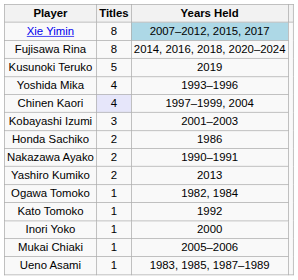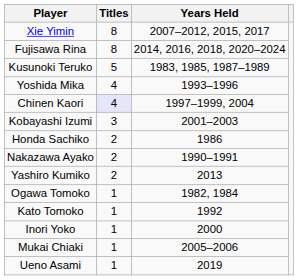Xie Yimin | Years Held: lightblue background -> no background
Kusunoki Teruko | Years Held: 2019 -> 1983, 1985, 1987–1989
Ueno Asami | Years Held: 1983, 1985, 1987–1989 -> 2019
